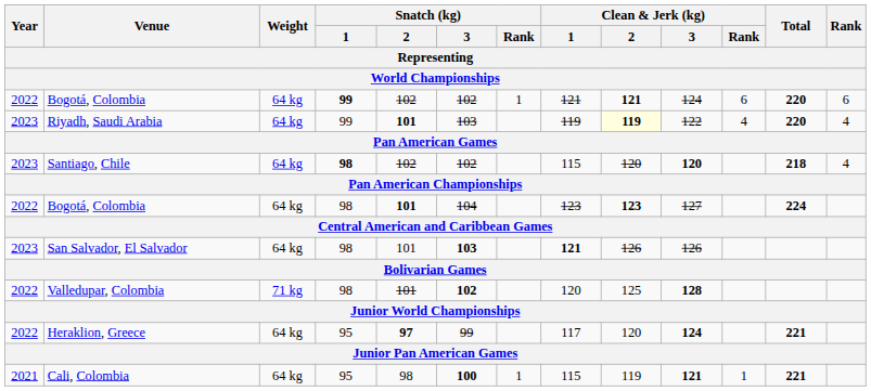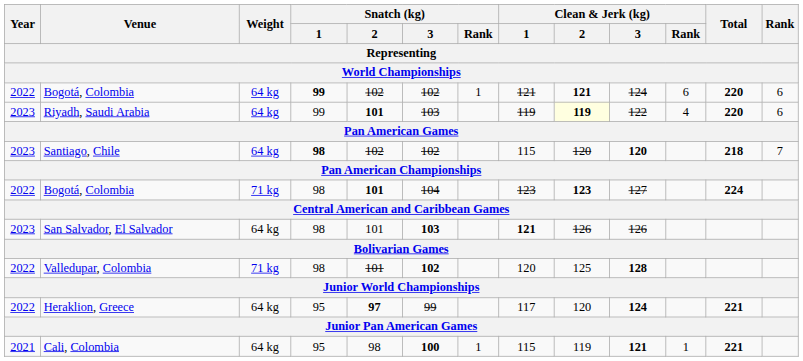Riyadh, Saudi Arabia | Rank: 4 -> 6
Santiago, Chile | Rank: 4 -> 7
Bogotá, Colombia / 98 | Weight: 64 kg -> 71 kg
